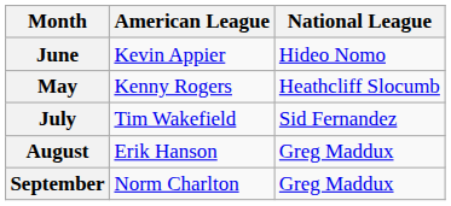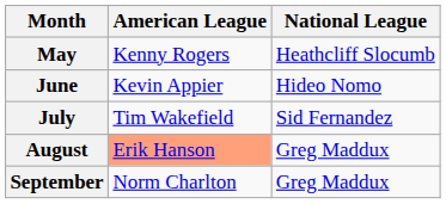rows swapped: May <-> June
August | American League: no background -> lightsalmon background
